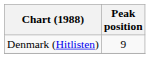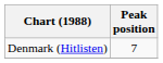Denmark (Hitlisten) | Peak position: 9 -> 7
